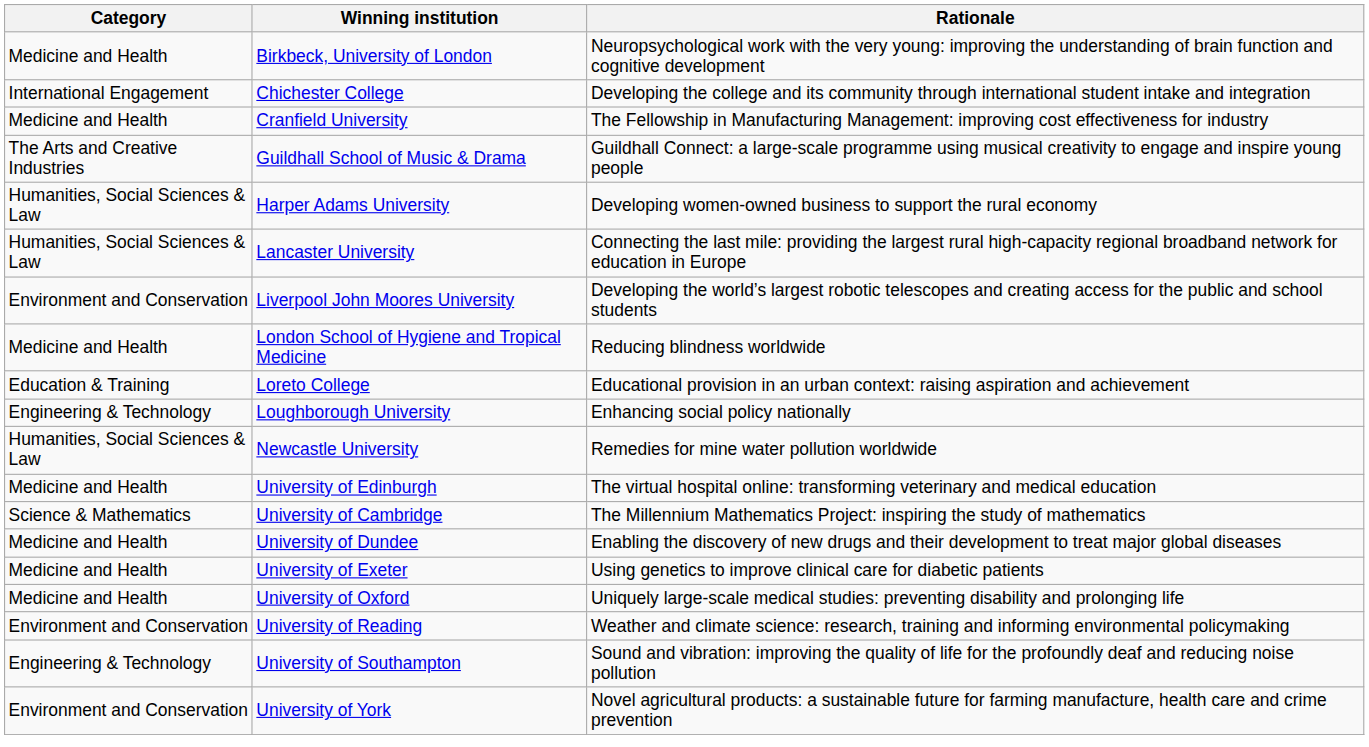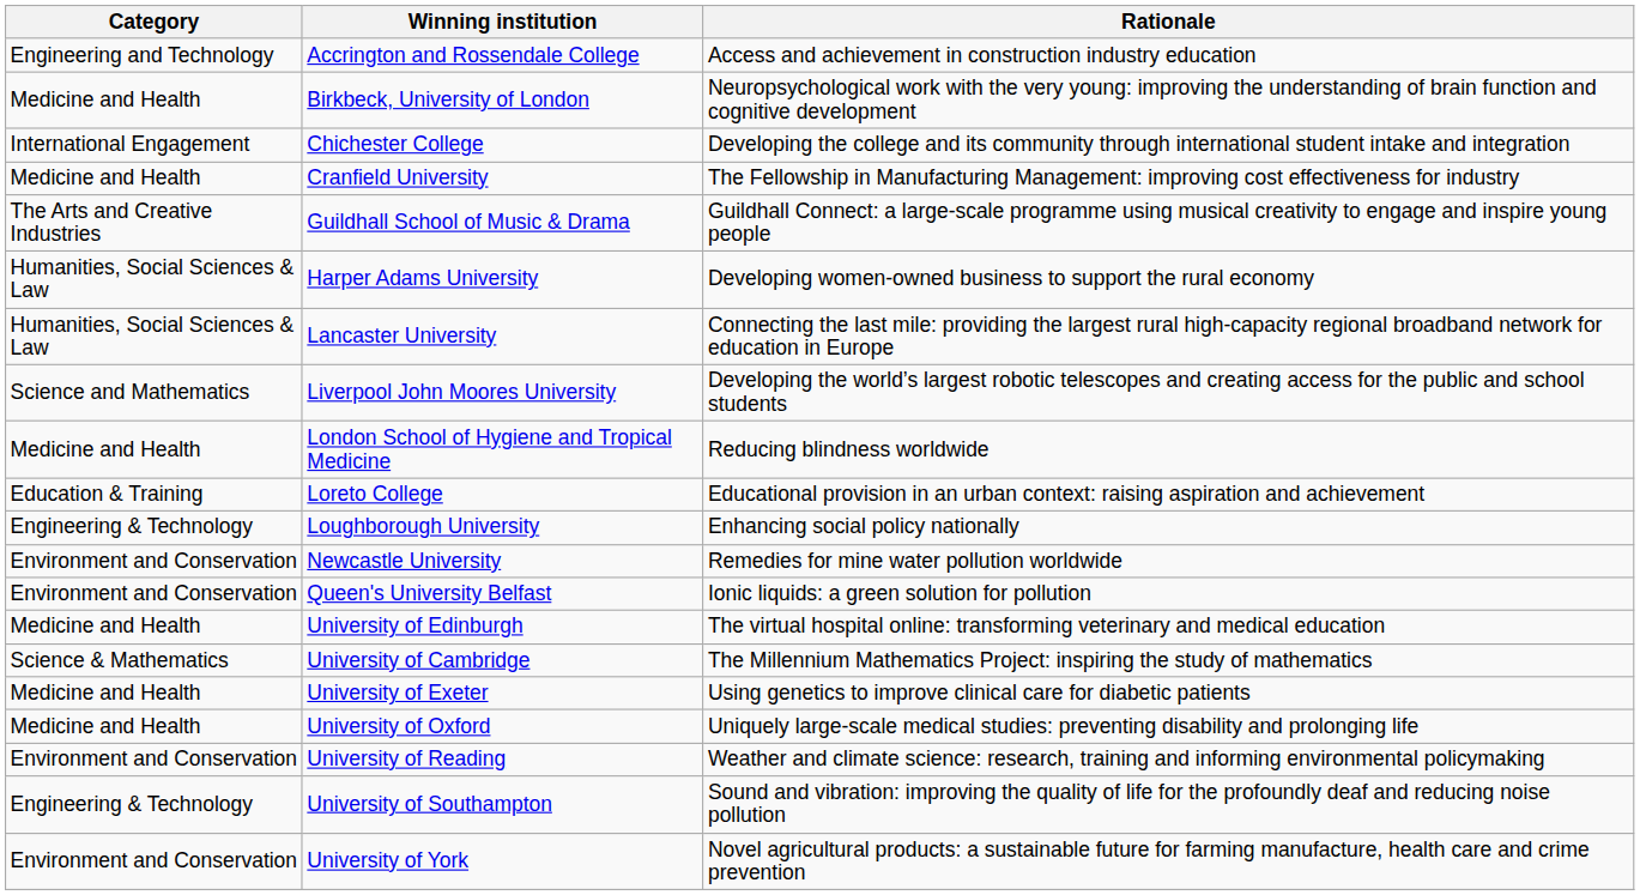+ row: Engineering and Technology | Accrington and Rossendale College | Access and achievement in construction industry education
Liverpool John Moores University | Category: Environment and Conservation -> Science and Mathematics
Newcastle University | Category: Humanities, Social Sciences & Law -> Environment and Conservation
+ row: Environment and Conservation | Queen's University Belfast | Ionic liquids: a green solution for pollution
- row: Medicine and Health | University of Dundee | Enabling the discovery of new drugs and their development to treat major global diseases
